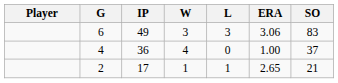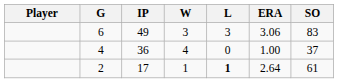2 | L: normal -> bold
2 | ERA: 2.65 -> 2.64
2 | SO: 21 -> 61
